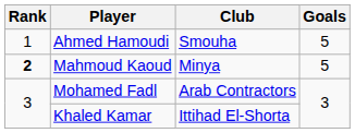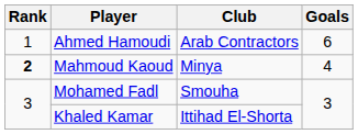Ahmed Hamoudi | Club: Smouha -> Arab Contractors
Ahmed Hamoudi | Goals: 5 -> 6
Mahmoud Kaoud | Goals: 5 -> 4
Mohamed Fadl | Club: Arab Contractors -> Smouha
